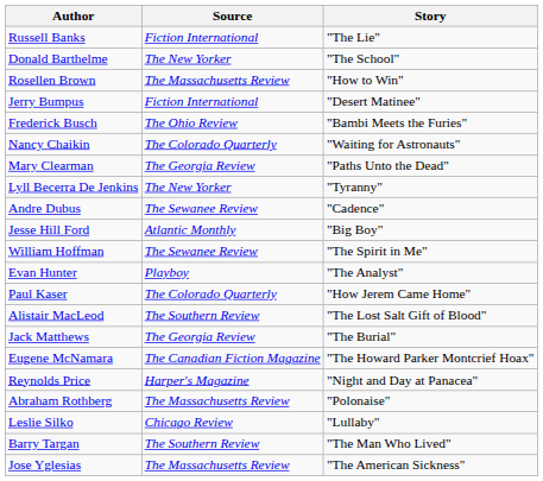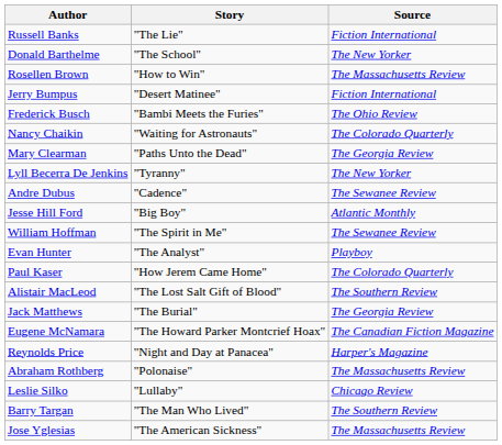columns swapped: Story <-> Source
